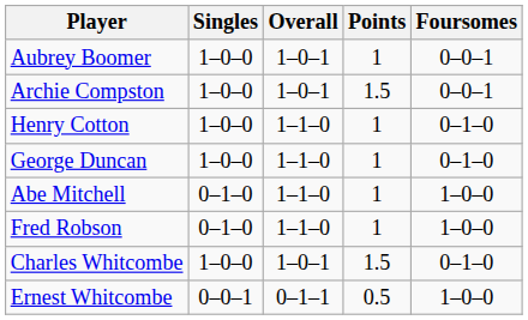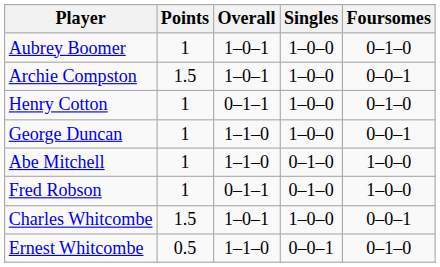columns swapped: Points <-> Singles
Aubrey Boomer | Foursomes: 0–0–1 -> 0–1–0
Henry Cotton | Overall: 1–1–0 -> 0–1–1
George Duncan | Foursomes: 0–1–0 -> 0–0–1
Fred Robson | Overall: 1–1–0 -> 0–1–1
Charles Whitcombe | Foursomes: 0–1–0 -> 0–0–1
Ernest Whitcombe | Overall: 0–1–1 -> 1–1–0
Ernest Whitcombe | Foursomes: 1–0–0 -> 0–1–0
